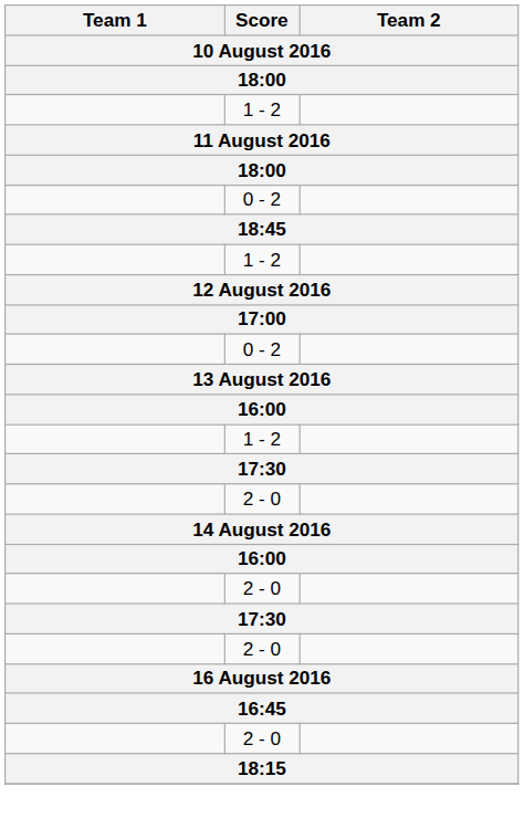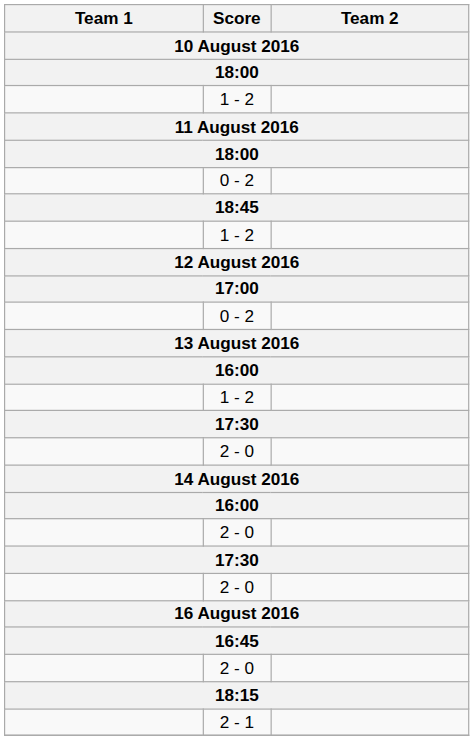+ row: 2 - 1
